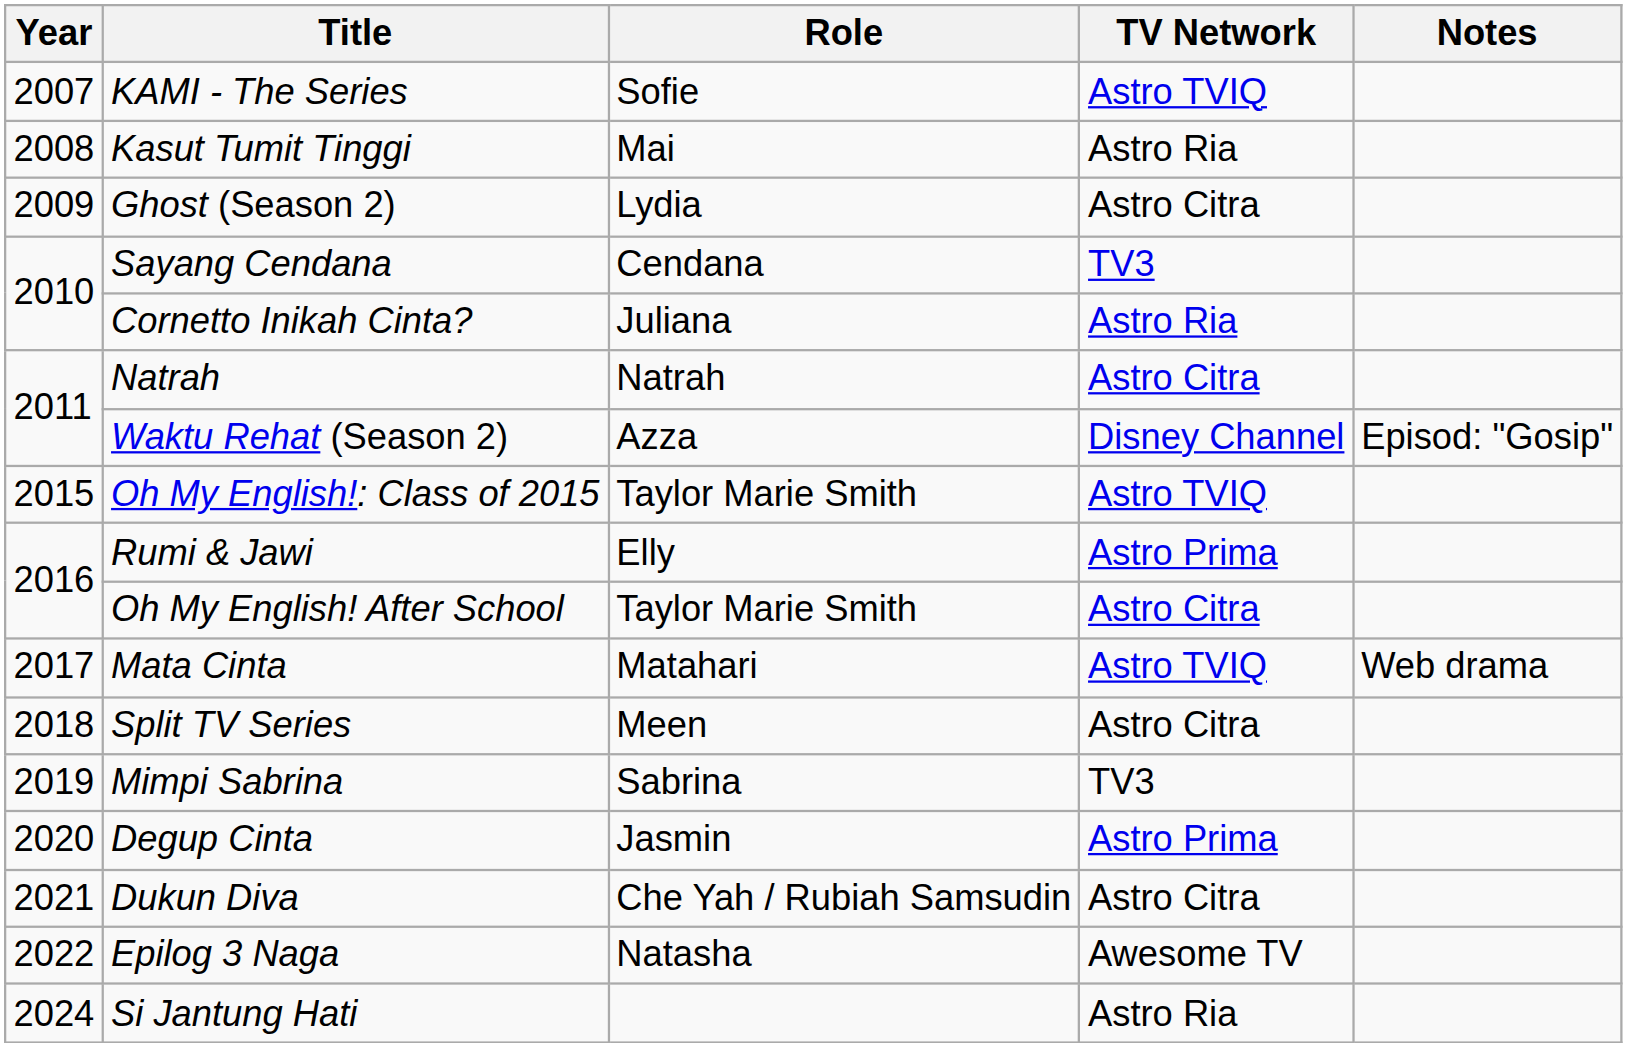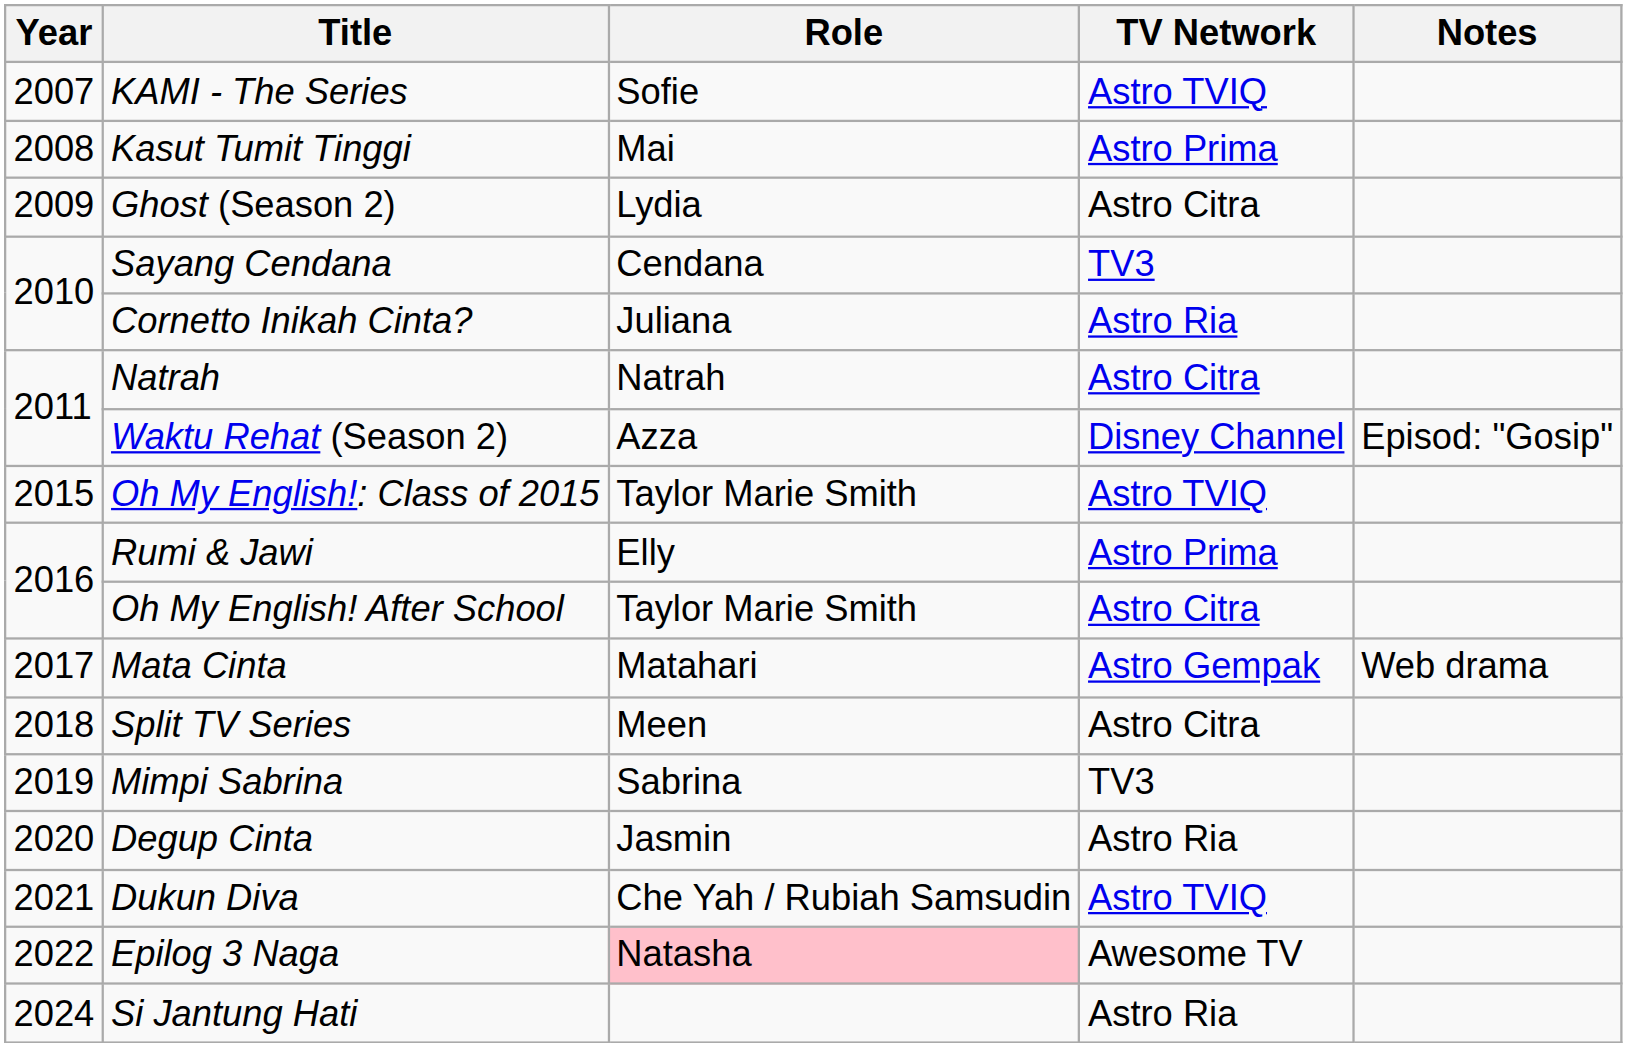Kasut Tumit Tinggi | TV Network: Astro Ria -> Astro Prima
Mata Cinta | TV Network: Astro TVIQ -> Astro Gempak
Degup Cinta | TV Network: Astro Prima -> Astro Ria
Dukun Diva | TV Network: Astro Citra -> Astro TVIQ
Epilog 3 Naga | Role: no background -> pink background
